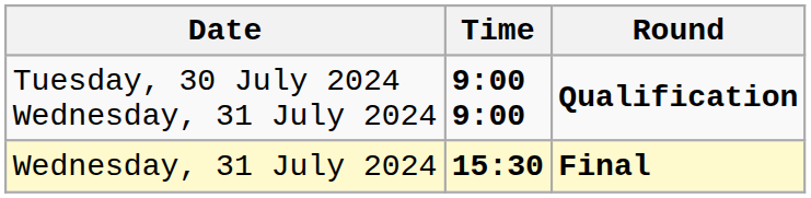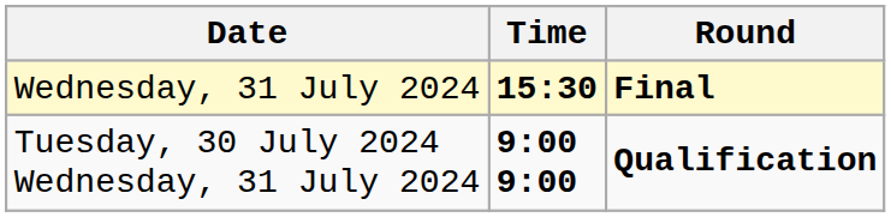rows swapped: Tuesday, 30 July 2024 Wednesday, 31 July 2024 <-> Wednesday, 31 July 2024
